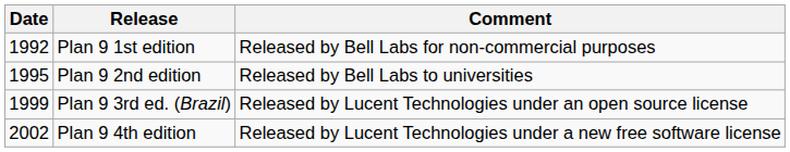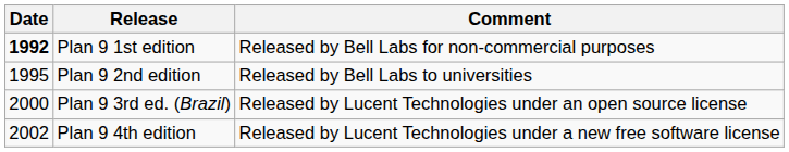Plan 9 1st edition | Date: normal -> bold
Plan 9 3rd ed. (Brazil) | Date: 1999 -> 2000
